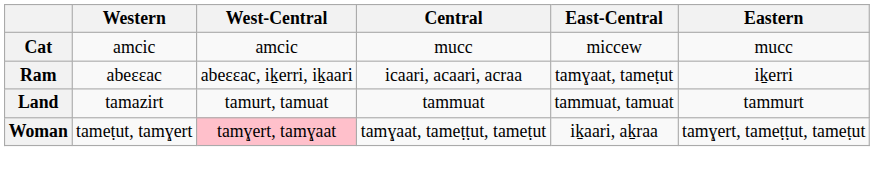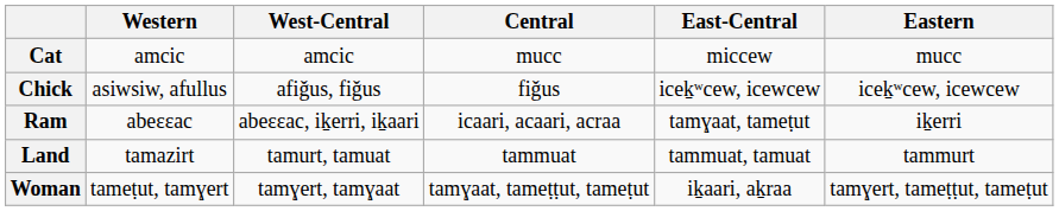+ row: Chick | asiwsiw, afullus | afiǧus, fiǧus | fiǧus | iceḵʷcew, icewcew | iceḵʷcew, icewcew
Woman | West-Central: pink background -> no background
